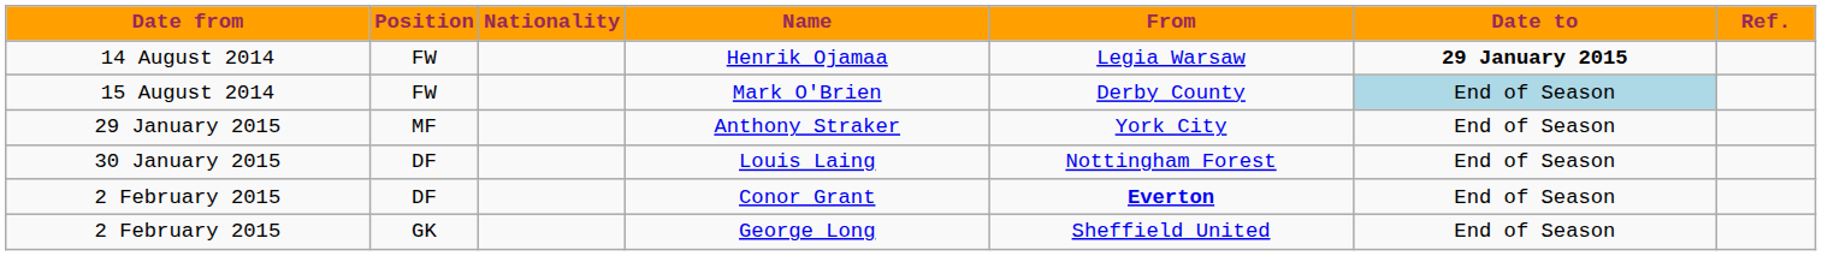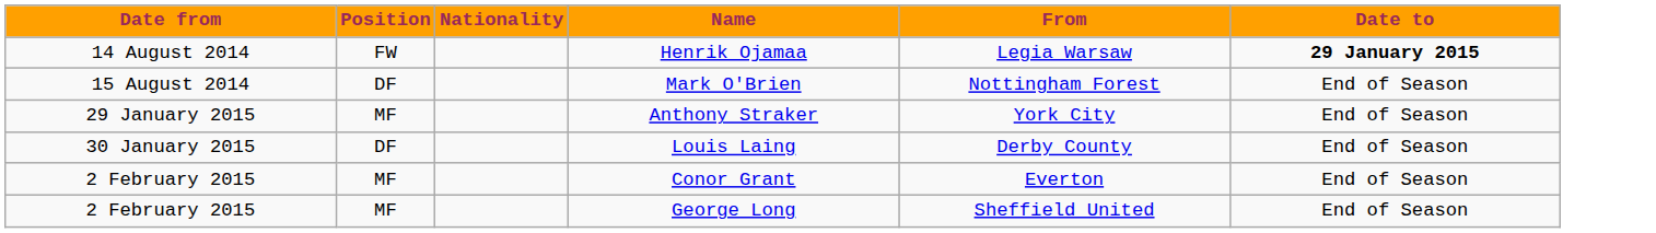- column: Ref.
Mark O'Brien | Position: FW -> DF
Mark O'Brien | From: Derby County -> Nottingham Forest
Mark O'Brien | Date to: lightblue background -> no background
Louis Laing | From: Nottingham Forest -> Derby County
Conor Grant | Position: DF -> MF
Conor Grant | From: bold -> normal
George Long | Position: GK -> MF
